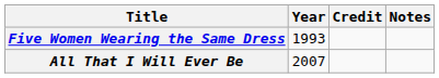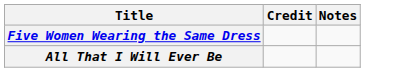- column: Year | 1993 | 2007
